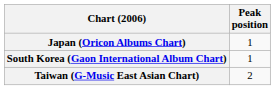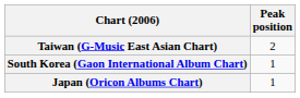rows swapped: Japan (Oricon Albums Chart) <-> Taiwan (G-Music East Asian Chart)
